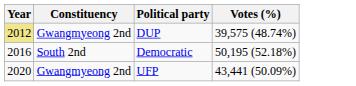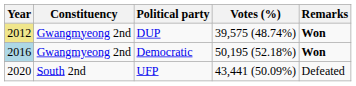+ column: Remarks | Won | Won | Defeated
Democratic | Year: no background -> lightblue background
Democratic | Constituency: South 2nd -> Gwangmyeong 2nd
UFP | Constituency: Gwangmyeong 2nd -> South 2nd
